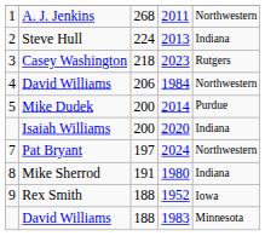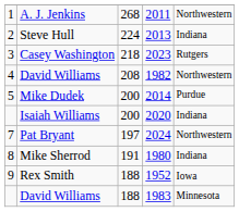4 / David Williams | column 3: 206 -> 208
4 / David Williams | column 4: 1984 -> 1982
